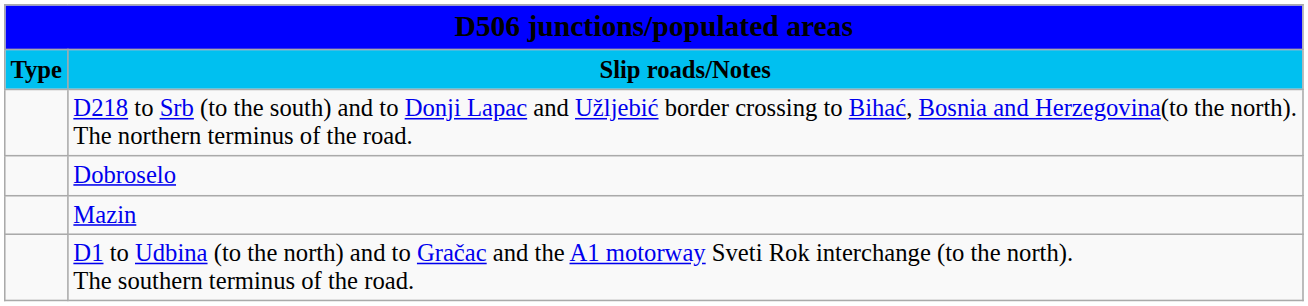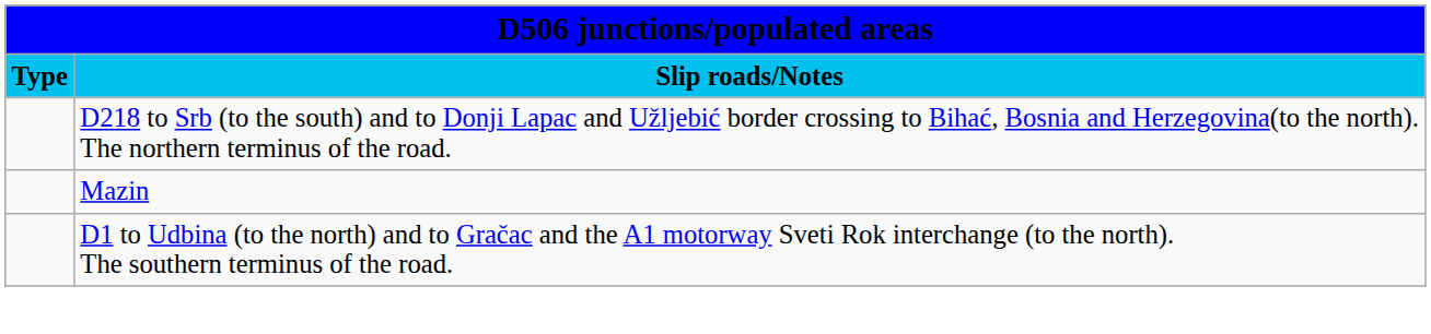- row: Dobroselo
